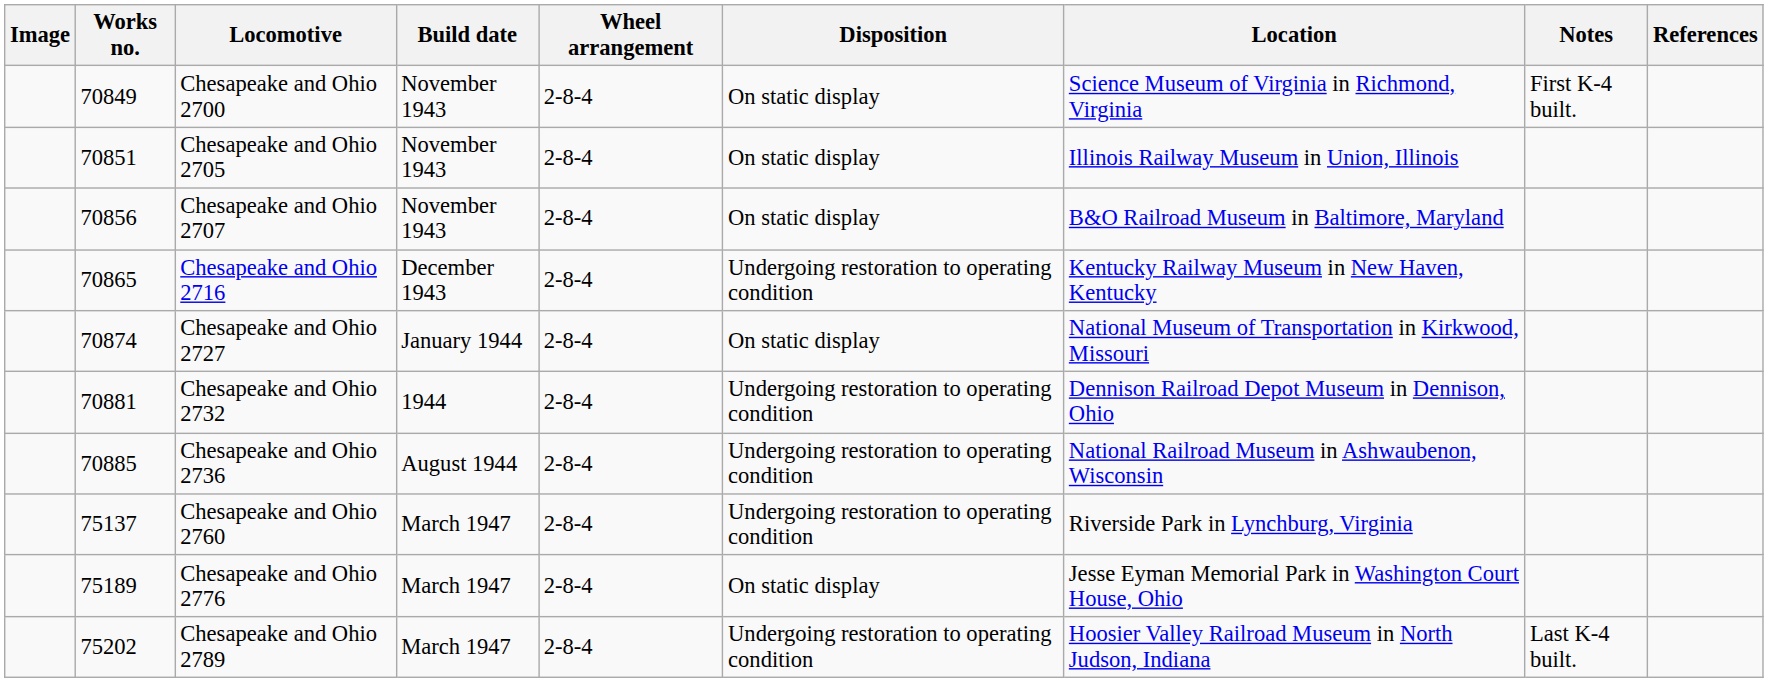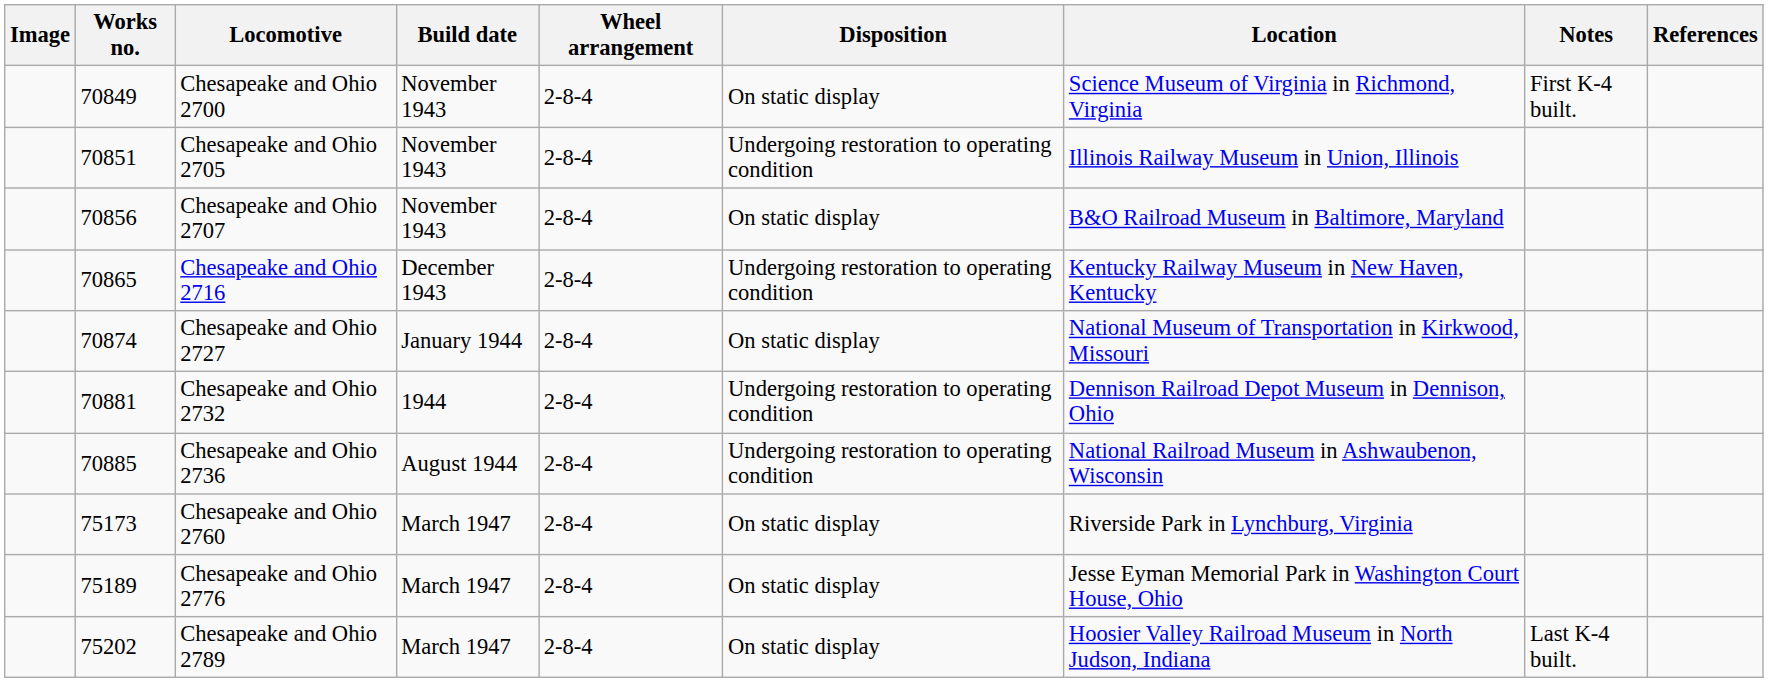Chesapeake and Ohio 2705 | Disposition: On static display -> Undergoing restoration to operating condition
Chesapeake and Ohio 2760 | Works no.: 75137 -> 75173
Chesapeake and Ohio 2760 | Disposition: Undergoing restoration to operating condition -> On static display
Chesapeake and Ohio 2789 | Disposition: Undergoing restoration to operating condition -> On static display
